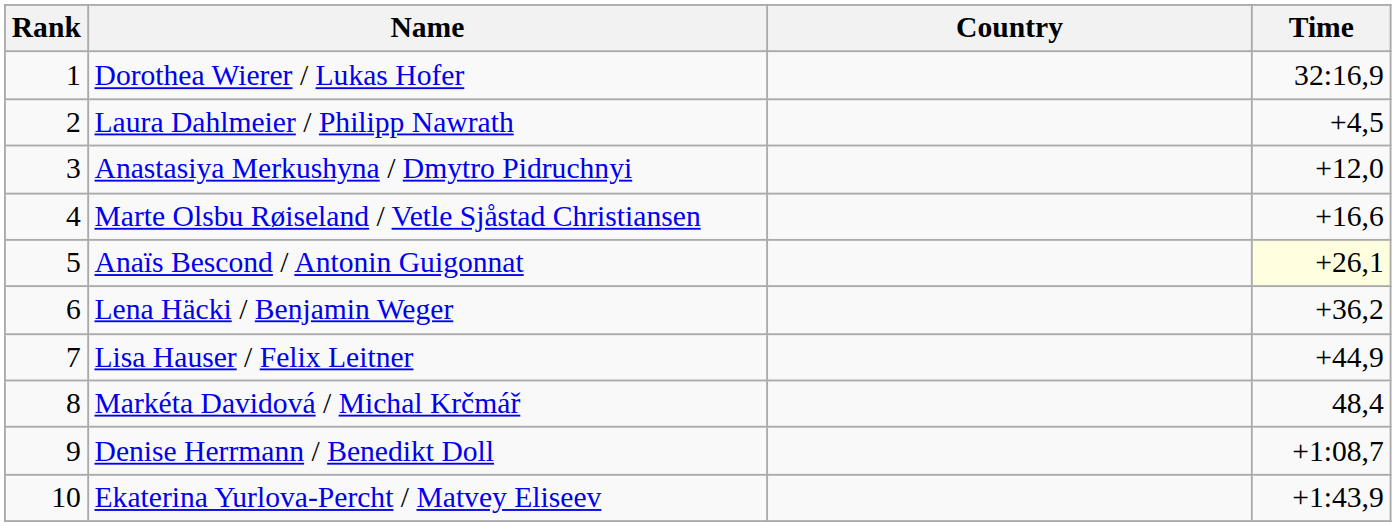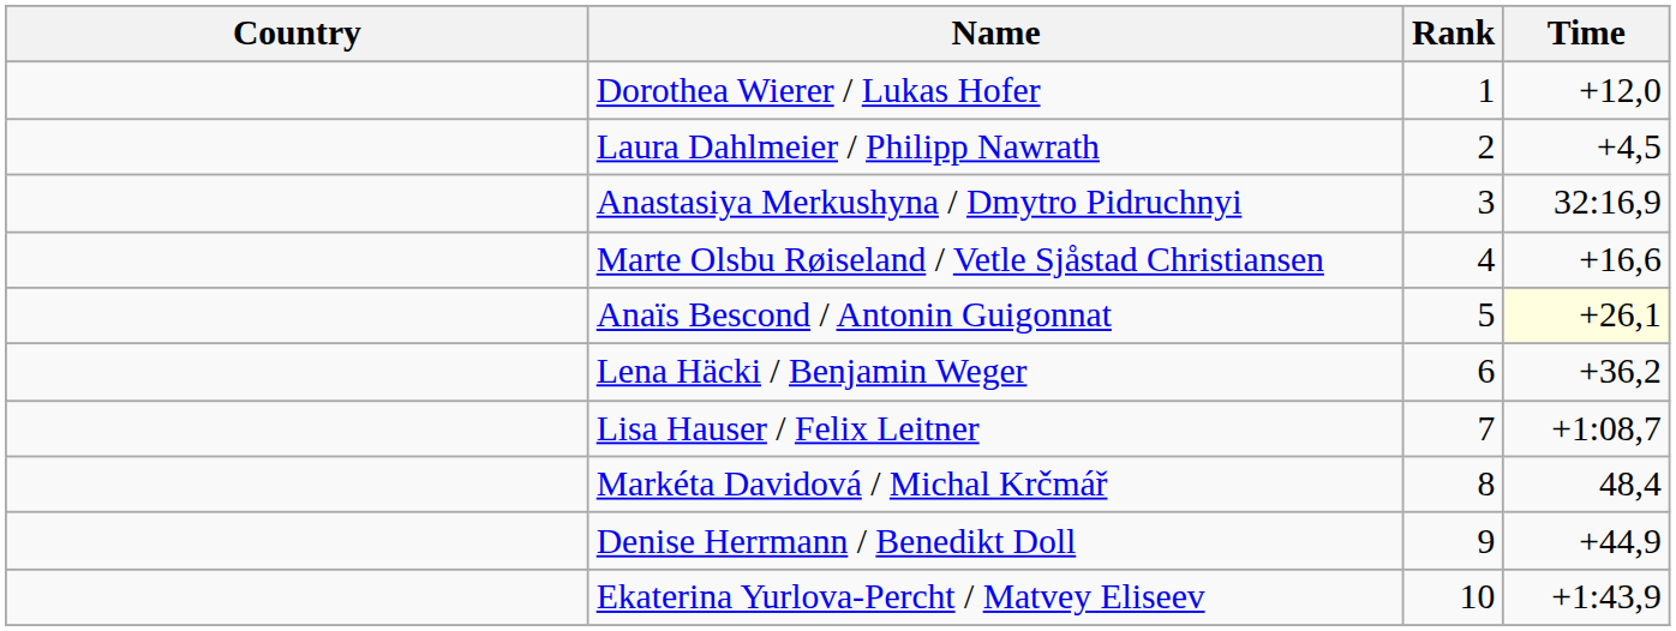columns swapped: Rank <-> Country
Dorothea Wierer / Lukas Hofer | Time: 32:16,9 -> +12,0
Anastasiya Merkushyna / Dmytro Pidruchnyi | Time: +12,0 -> 32:16,9
Lisa Hauser / Felix Leitner | Time: +44,9 -> +1:08,7
Denise Herrmann / Benedikt Doll | Time: +1:08,7 -> +44,9
